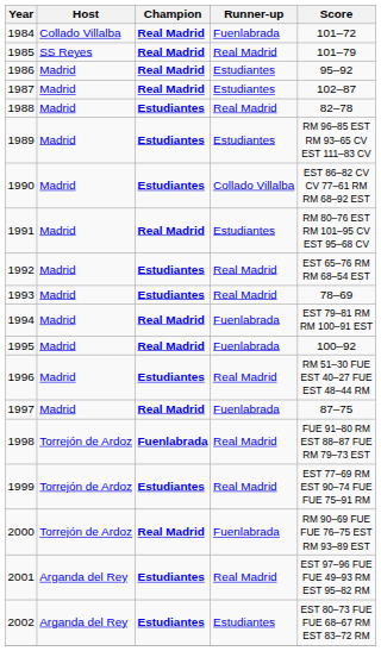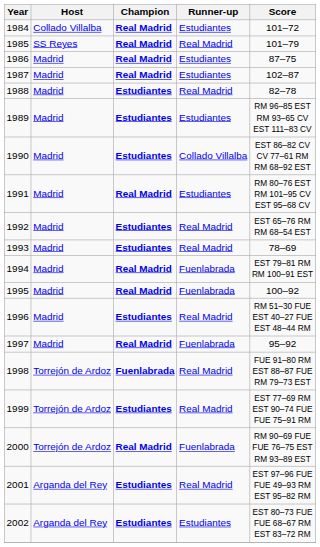1984 | Runner-up: Fuenlabrada -> Estudiantes
1986 | Score: 95–92 -> 87–75
1997 | Score: 87–75 -> 95–92
